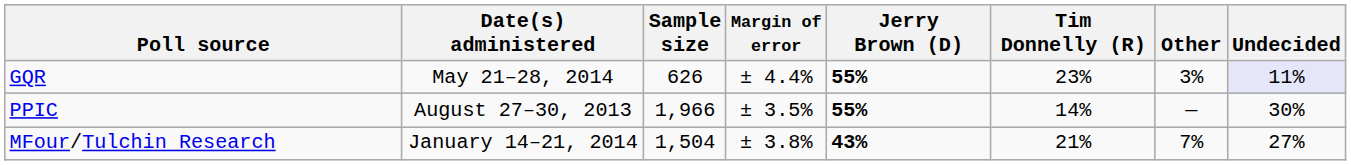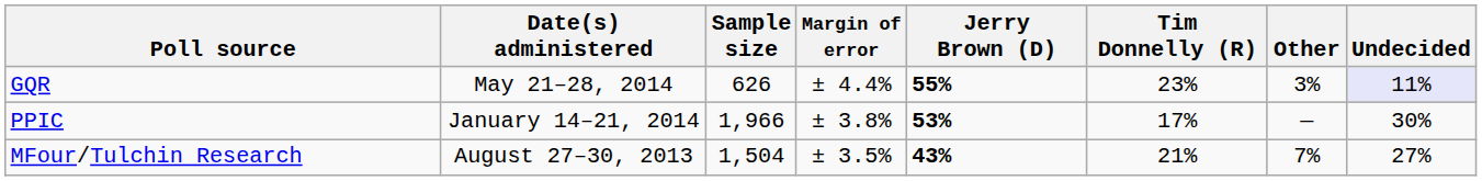PPIC | Date(s) administered: August 27–30, 2013 -> January 14–21, 2014
PPIC | Margin of error: ± 3.5% -> ± 3.8%
PPIC | Jerry Brown (D): 55% -> 53%
PPIC | Tim Donnelly (R): 14% -> 17%
MFour/Tulchin Research | Date(s) administered: January 14–21, 2014 -> August 27–30, 2013
MFour/Tulchin Research | Margin of error: ± 3.8% -> ± 3.5%
